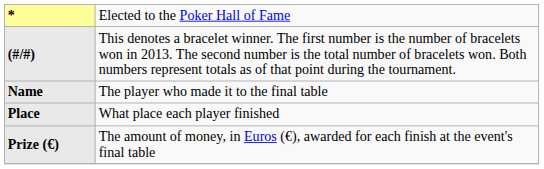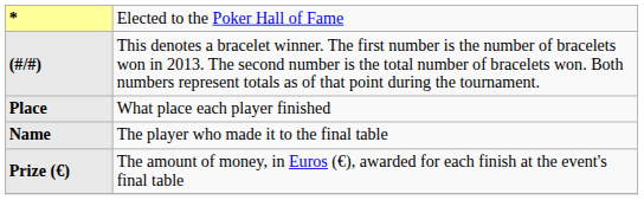rows swapped: Place <-> Name
